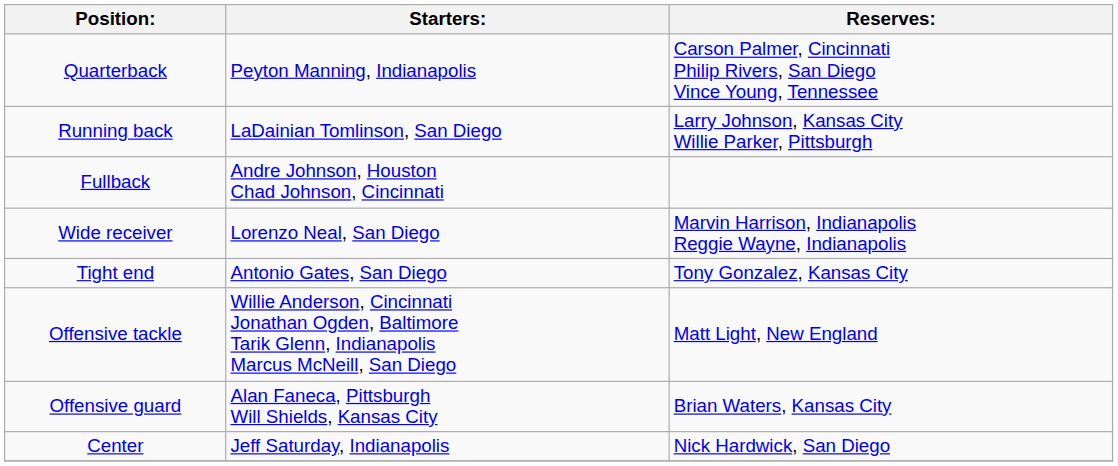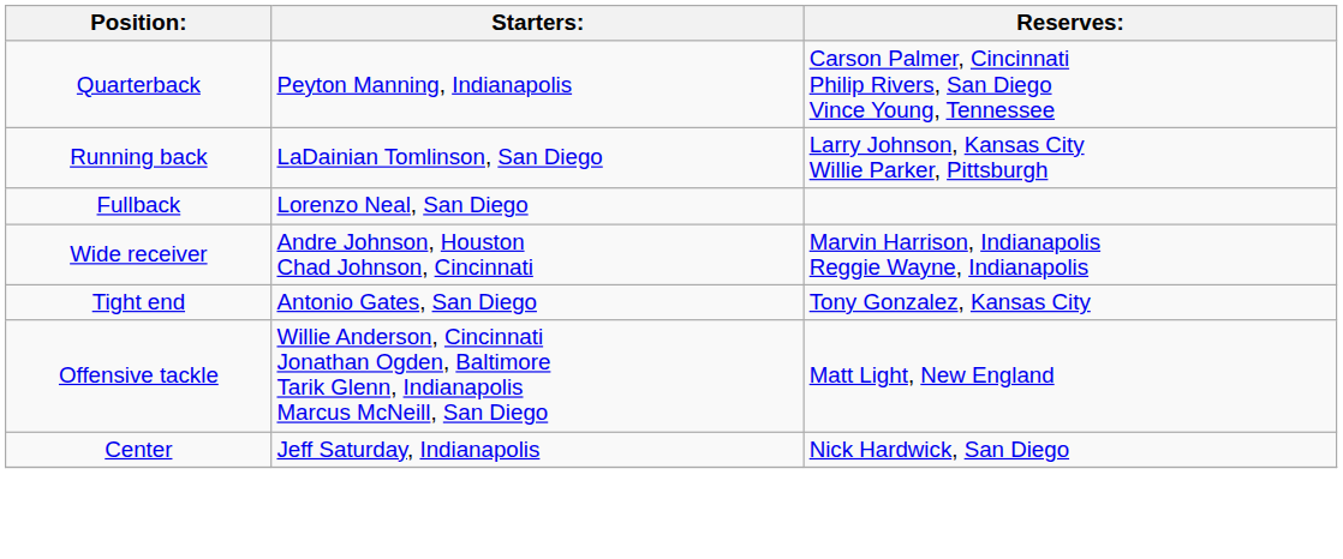Fullback | Starters:: Andre Johnson, Houston Chad Johnson, Cincinnati -> Lorenzo Neal, San Diego
Wide receiver | Starters:: Lorenzo Neal, San Diego -> Andre Johnson, Houston Chad Johnson, Cincinnati
- row: Offensive guard | Alan Faneca, Pittsburgh Will Shields, Kansas City | Brian Waters, Kansas City
